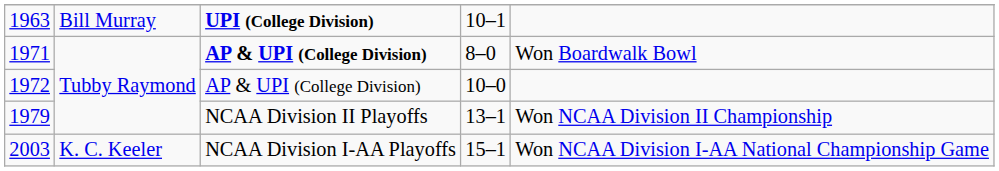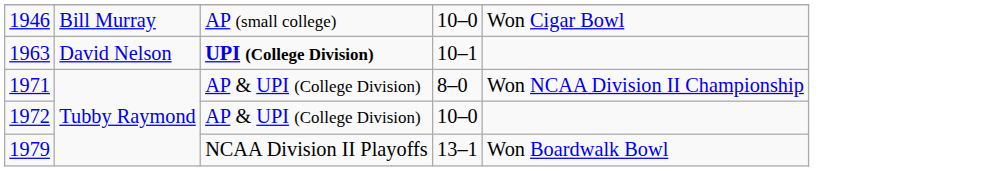+ row: 1946 | Bill Murray | AP (small college) | 10–0 | Won Cigar Bowl
1963 | column 2: Bill Murray -> David Nelson
1971 | column 3: bold -> normal
1971 | column 5: Won Boardwalk Bowl -> Won NCAA Division II Championship
1979 | column 5: Won NCAA Division II Championship -> Won Boardwalk Bowl
- row: 2003 | K. C. Keeler | NCAA Division I-AA Playoffs | 15–1 | Won NCAA Division I-AA National Championship Game
